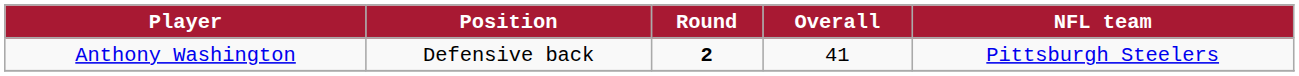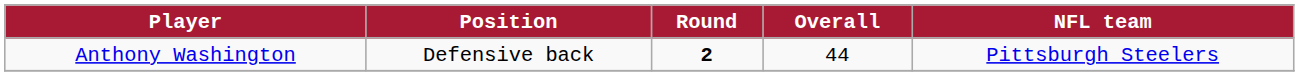Anthony Washington | Overall: 41 -> 44
